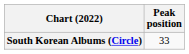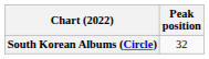South Korean Albums (Circle) | Peak position: 33 -> 32
